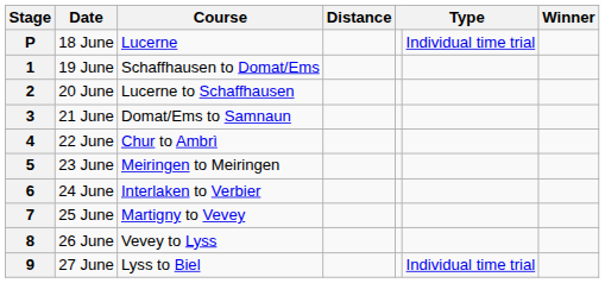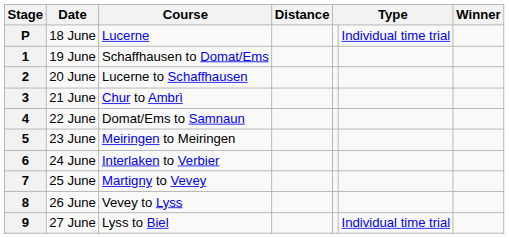3 | Course: Domat/Ems to Samnaun -> Chur to Ambrì
4 | Course: Chur to Ambrì -> Domat/Ems to Samnaun
